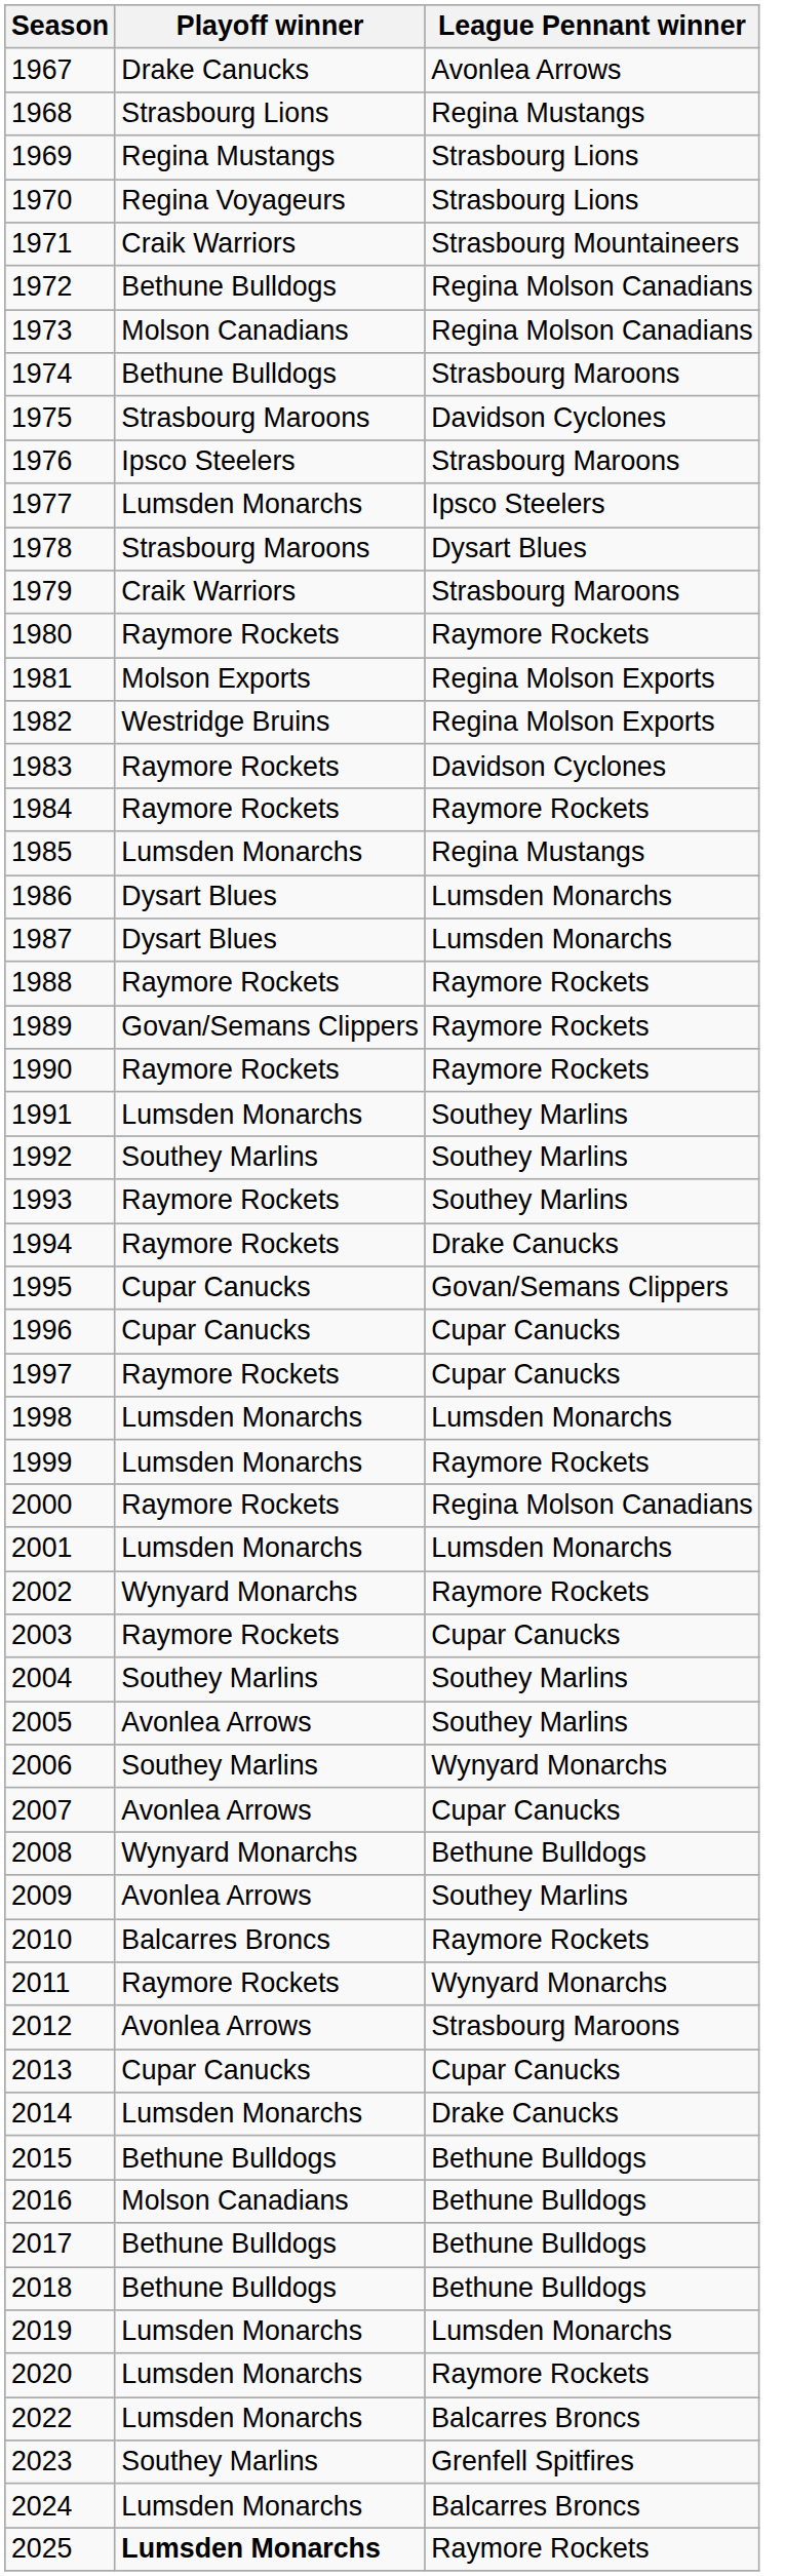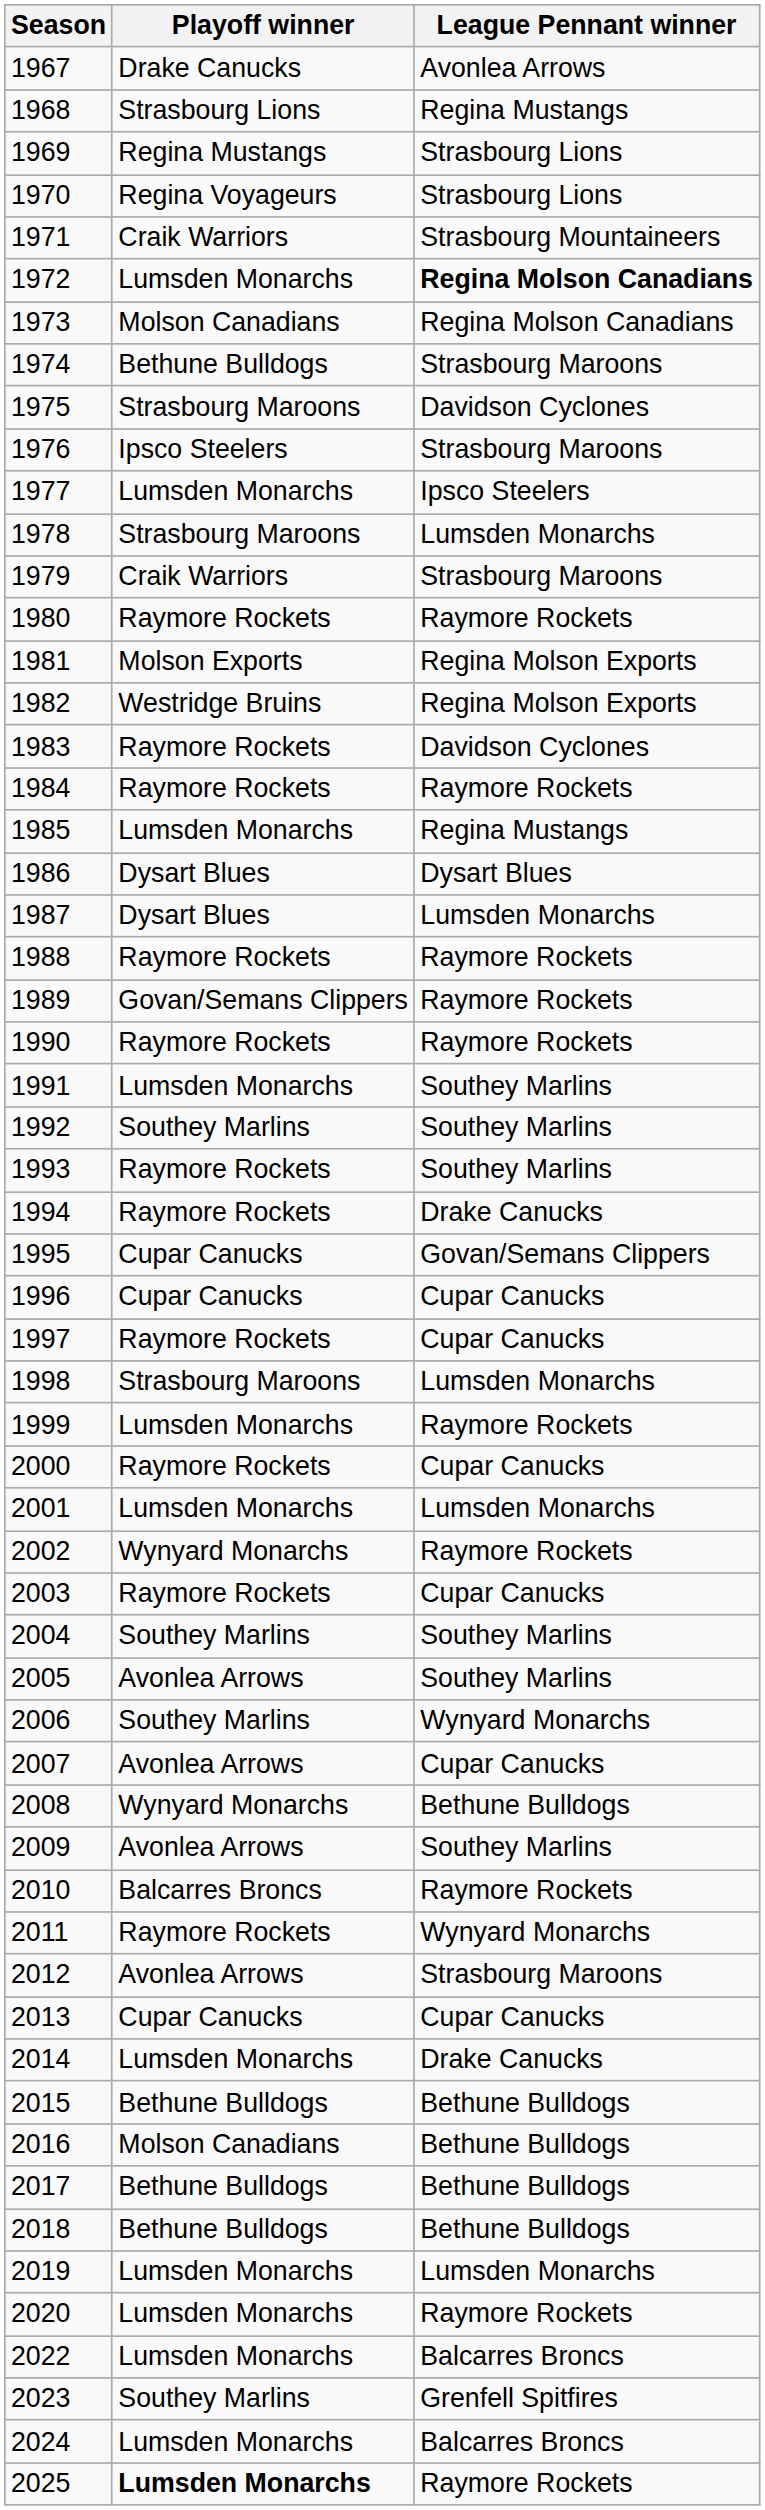1972 | Playoff winner: Bethune Bulldogs -> Lumsden Monarchs
1972 | League Pennant winner: normal -> bold
1978 | League Pennant winner: Dysart Blues -> Lumsden Monarchs
1986 | League Pennant winner: Lumsden Monarchs -> Dysart Blues
1998 | Playoff winner: Lumsden Monarchs -> Strasbourg Maroons
2000 | League Pennant winner: Regina Molson Canadians -> Cupar Canucks
